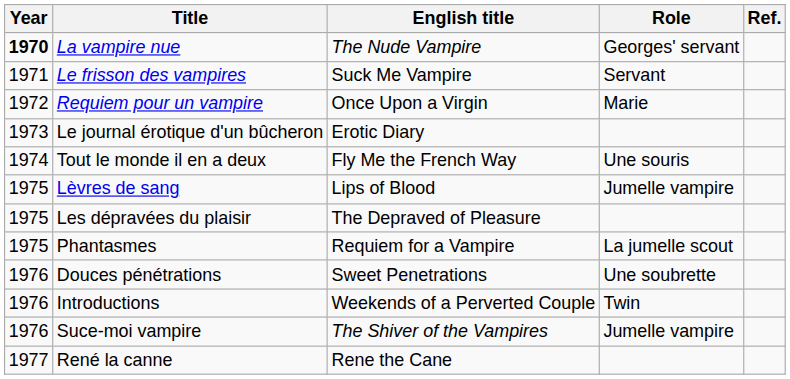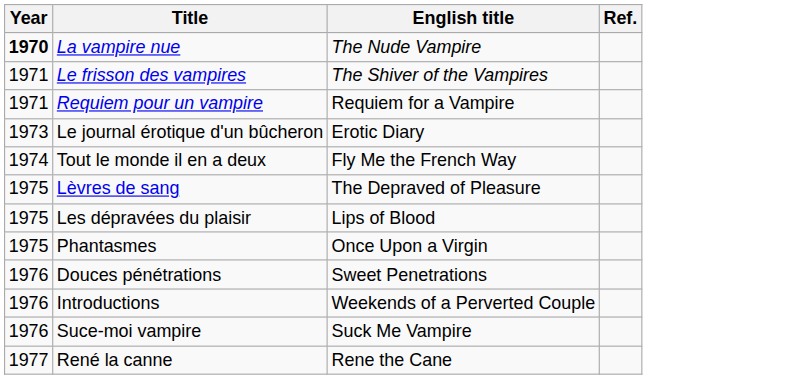- column: Role | Georges' servant | Servant | Marie | Une souris | Jumelle vampire | La jumelle scout | Une soubrette | Twin | Jumelle vampire
Le frisson des vampires | English title: Suck Me Vampire -> The Shiver of the Vampires
Requiem pour un vampire | Year: 1972 -> 1971
Requiem pour un vampire | English title: Once Upon a Virgin -> Requiem for a Vampire
Lèvres de sang | English title: Lips of Blood -> The Depraved of Pleasure
Les dépravées du plaisir | English title: The Depraved of Pleasure -> Lips of Blood
Phantasmes | English title: Requiem for a Vampire -> Once Upon a Virgin
Suce-moi vampire | English title: The Shiver of the Vampires -> Suck Me Vampire
